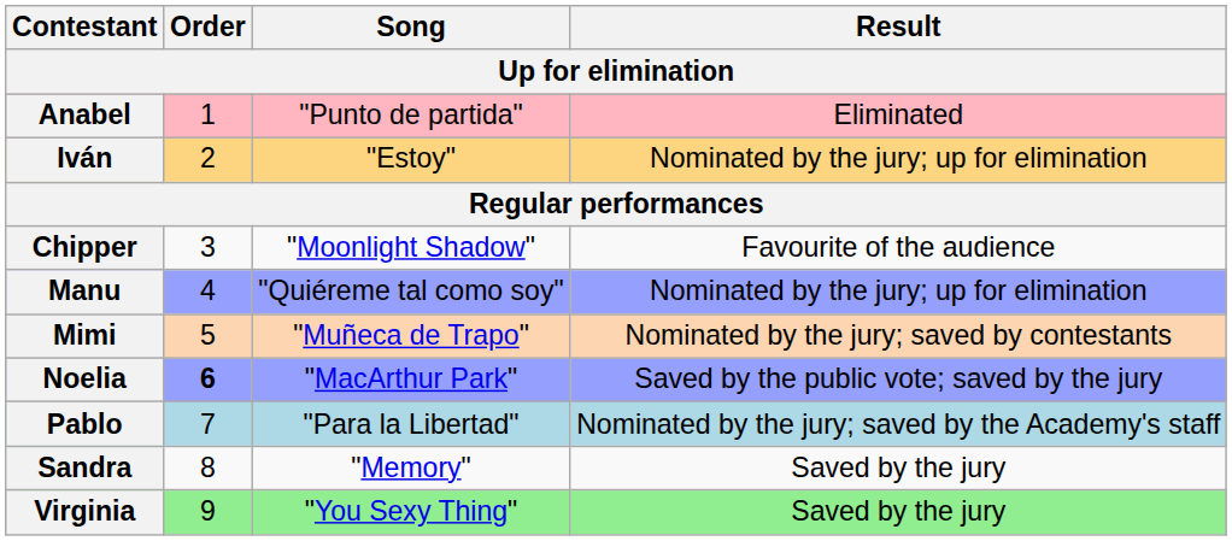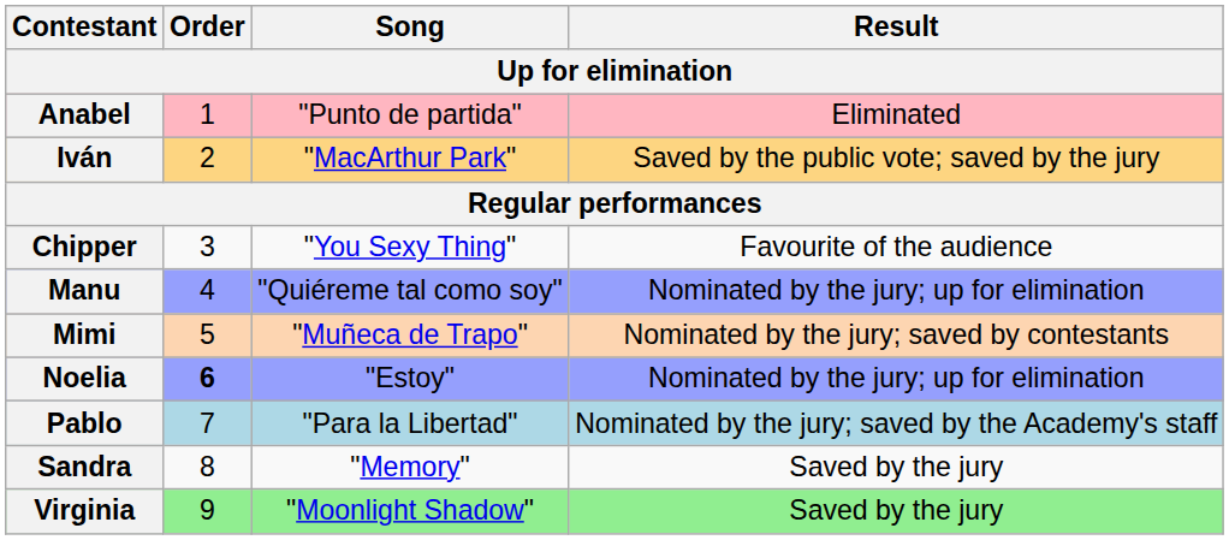Iván | Song: "Estoy" -> "MacArthur Park"
Iván | Result: Nominated by the jury; up for elimination -> Saved by the public vote; saved by the jury
Chipper | Song: "Moonlight Shadow" -> "You Sexy Thing"
Noelia | Song: "MacArthur Park" -> "Estoy"
Noelia | Result: Saved by the public vote; saved by the jury -> Nominated by the jury; up for elimination
Virginia | Song: "You Sexy Thing" -> "Moonlight Shadow"
